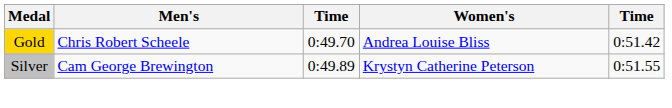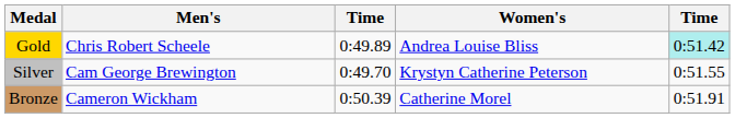Gold | column 3: 0:49.70 -> 0:49.89
Gold | column 5: no background -> paleturquoise background
Silver | column 3: 0:49.89 -> 0:49.70
+ row: Bronze | Cameron Wickham | 0:50.39 | Catherine Morel | 0:51.91
